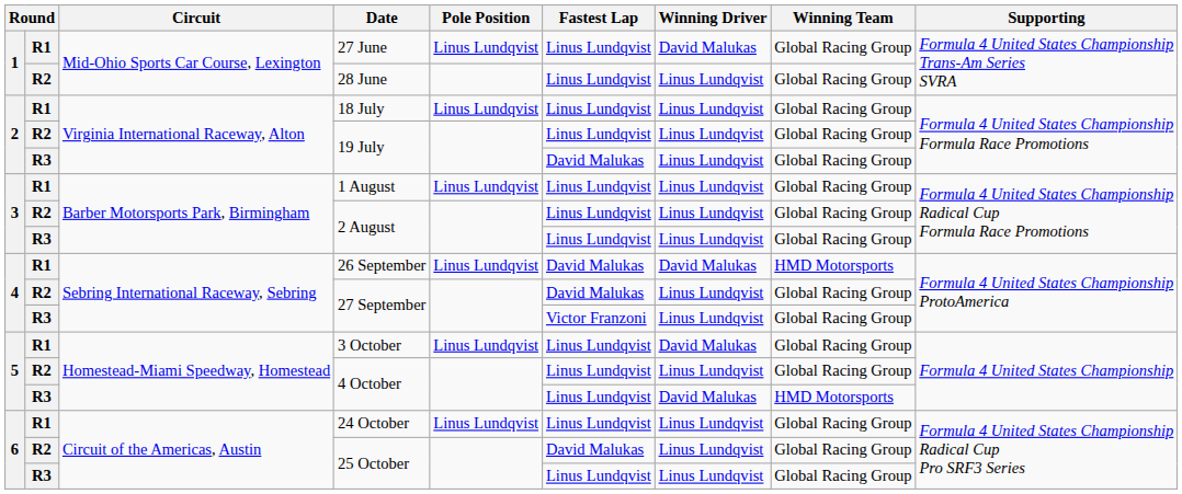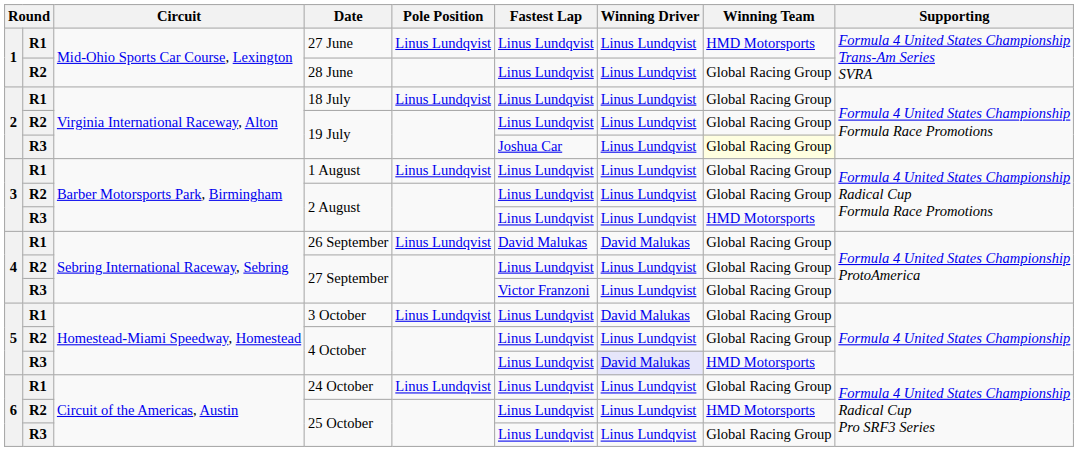27 June | Winning Driver: David Malukas -> Linus Lundqvist
27 June | Winning Team: Global Racing Group -> HMD Motorsports
R3 / 19 July | Fastest Lap: David Malukas -> Joshua Car
R3 / 19 July | Winning Team: no background -> lightyellow background
R3 / 2 August | Winning Team: Global Racing Group -> HMD Motorsports
26 September | Winning Team: HMD Motorsports -> Global Racing Group
R2 / 27 September | Fastest Lap: David Malukas -> Linus Lundqvist
R3 / 4 October | Winning Driver: no background -> lavender background
R2 / 25 October | Fastest Lap: David Malukas -> Linus Lundqvist
R2 / 25 October | Winning Team: Global Racing Group -> HMD Motorsports
